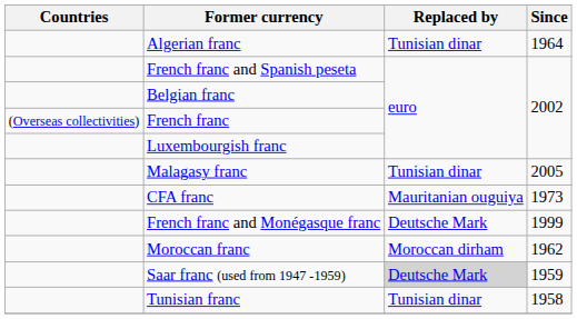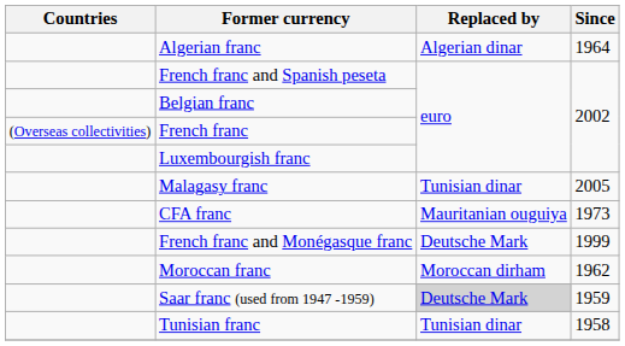Algerian franc | Replaced by: Tunisian dinar -> Algerian dinar
